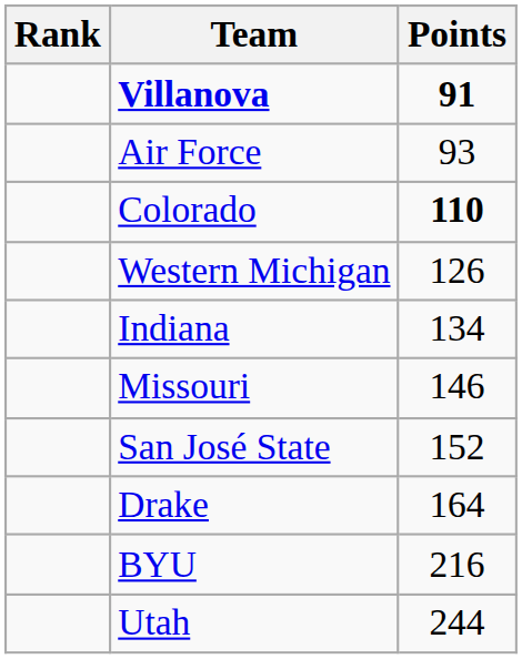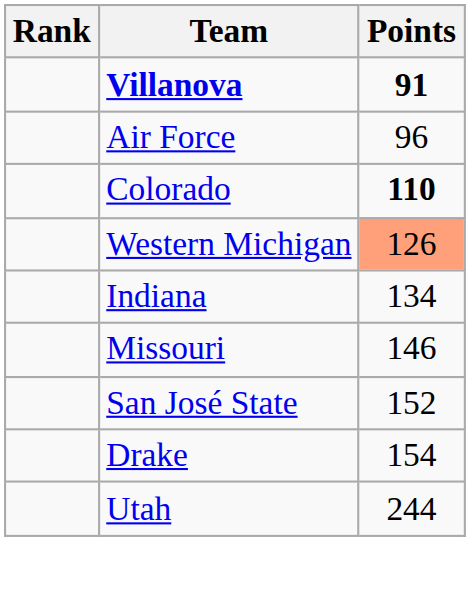Air Force | Points: 93 -> 96
Western Michigan | Points: no background -> lightsalmon background
Drake | Points: 164 -> 154
- row: BYU | 216
